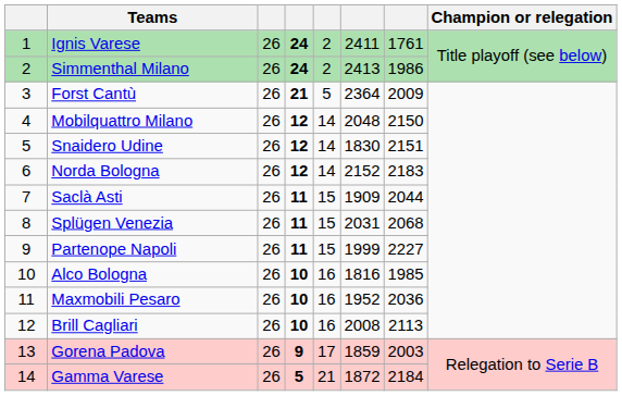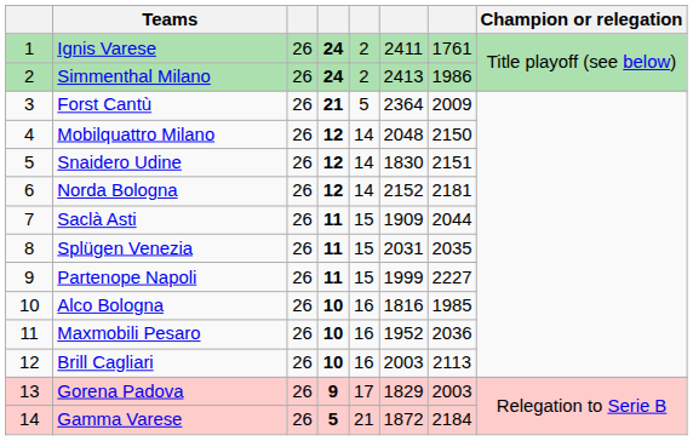Norda Bologna | column 7: 2183 -> 2181
Splügen Venezia | column 7: 2068 -> 2035
Brill Cagliari | column 6: 2008 -> 2003
Gorena Padova | column 6: 1859 -> 1829
